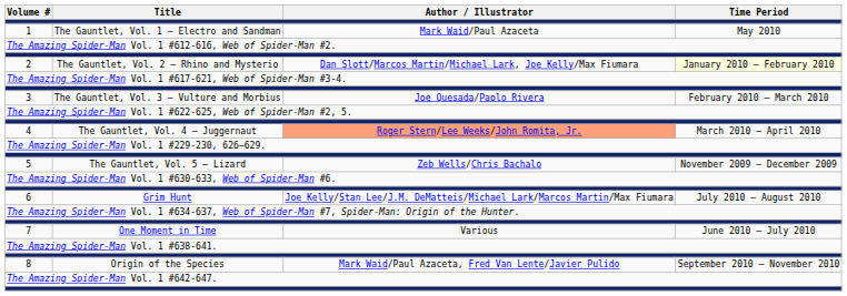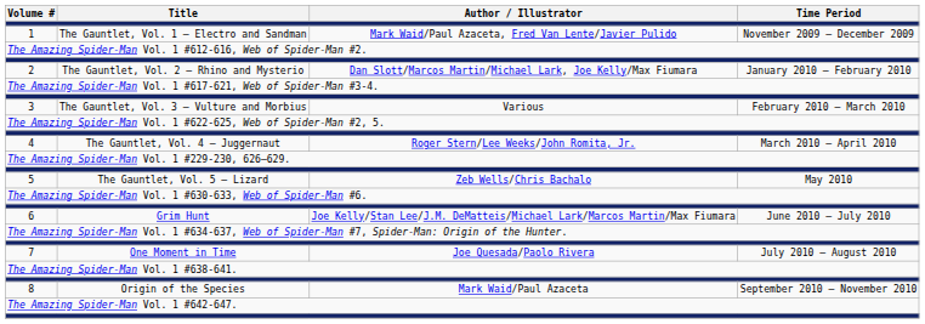1 | Author / Illustrator: Mark Waid/Paul Azaceta -> Mark Waid/Paul Azaceta, Fred Van Lente/Javier Pulido
1 | Time Period: May 2010 -> November 2009 – December 2009
2 | Time Period: lightyellow background -> no background
3 | Author / Illustrator: Joe Quesada/Paolo Rivera -> Various
4 | Author / Illustrator: lightsalmon background -> no background
5 | Time Period: November 2009 – December 2009 -> May 2010
6 | Time Period: July 2010 – August 2010 -> June 2010 – July 2010
7 | Author / Illustrator: Various -> Joe Quesada/Paolo Rivera
7 | Time Period: June 2010 – July 2010 -> July 2010 – August 2010
8 | Author / Illustrator: Mark Waid/Paul Azaceta, Fred Van Lente/Javier Pulido -> Mark Waid/Paul Azaceta
